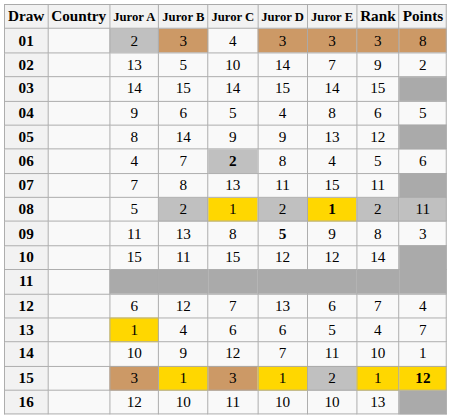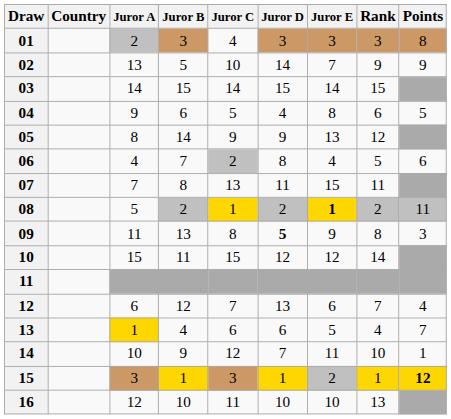02 | Points: 2 -> 9
06 | Juror C: bold -> normal
